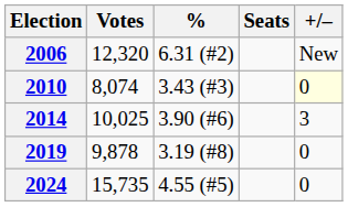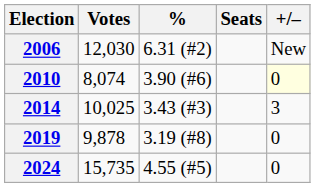2006 | Votes: 12,320 -> 12,030
2010 | %: 3.43 (#3) -> 3.90 (#6)
2014 | %: 3.90 (#6) -> 3.43 (#3)
